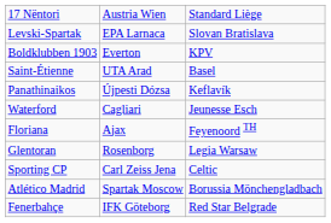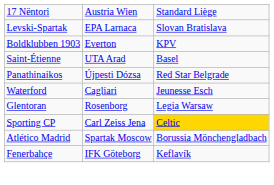Panathinaikos | column 3: Keflavík -> Red Star Belgrade
- row: Floriana | Ajax | Feyenoord TH
Sporting CP | column 3: no background -> gold background
Fenerbahçe | column 3: Red Star Belgrade -> Keflavík
